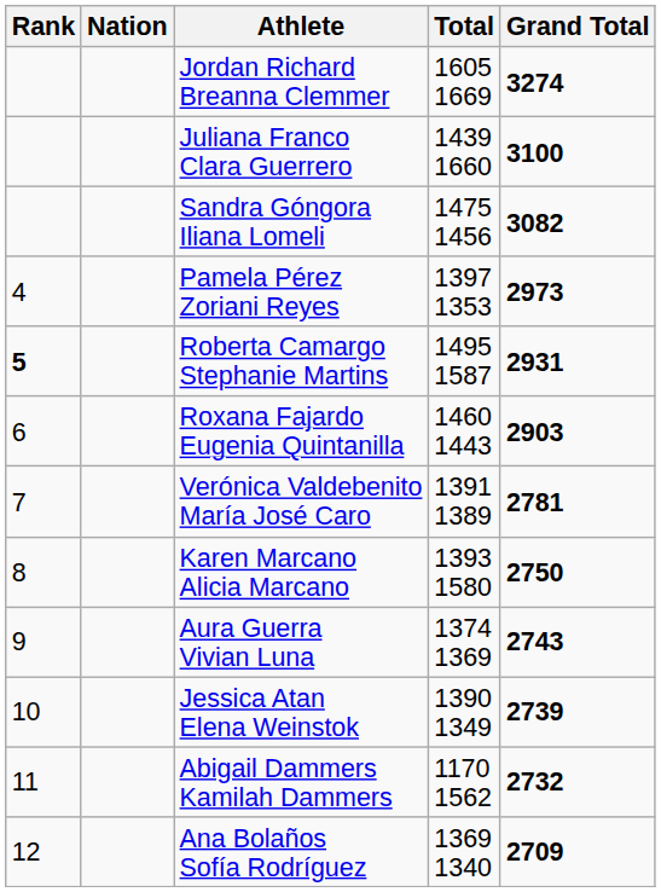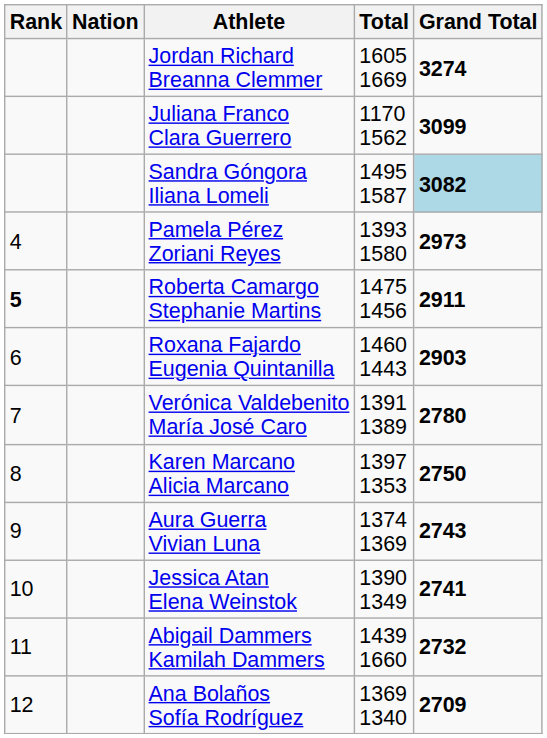Juliana Franco Clara Guerrero | Total: 1439 1660 -> 1170 1562
Juliana Franco Clara Guerrero | Grand Total: 3100 -> 3099
Sandra Góngora Iliana Lomeli | Total: 1475 1456 -> 1495 1587
Sandra Góngora Iliana Lomeli | Grand Total: no background -> lightblue background
Pamela Pérez Zoriani Reyes | Total: 1397 1353 -> 1393 1580
Roberta Camargo Stephanie Martins | Total: 1495 1587 -> 1475 1456
Roberta Camargo Stephanie Martins | Grand Total: 2931 -> 2911
Verónica Valdebenito María José Caro | Grand Total: 2781 -> 2780
Karen Marcano Alicia Marcano | Total: 1393 1580 -> 1397 1353
Jessica Atan Elena Weinstok | Grand Total: 2739 -> 2741
Abigail Dammers Kamilah Dammers | Total: 1170 1562 -> 1439 1660
